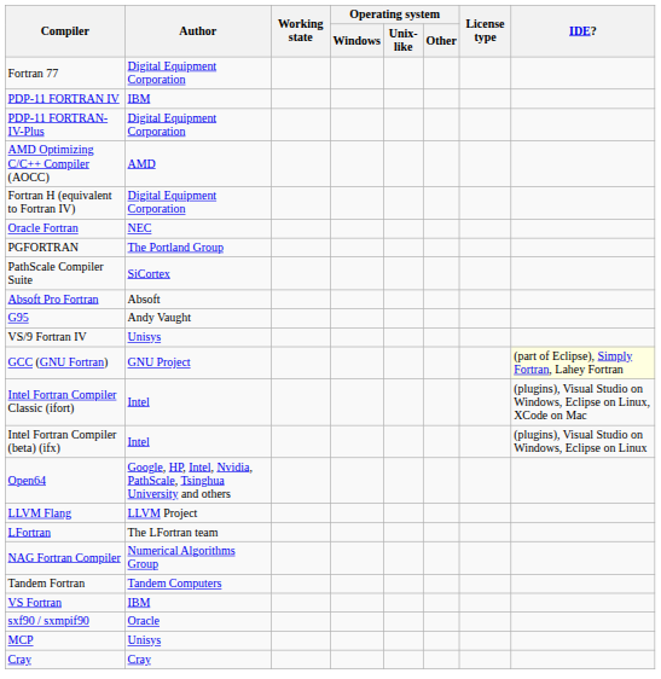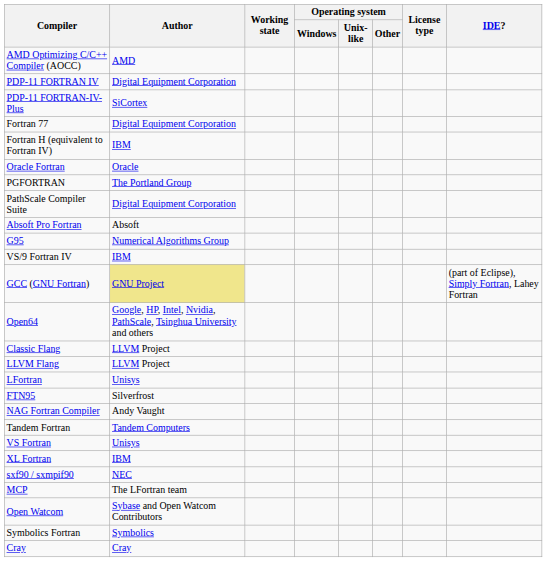rows swapped: AMD Optimizing C/C++ Compiler (AOCC) <-> Fortran 77
PDP-11 FORTRAN IV | Author: IBM -> Digital Equipment Corporation
PDP-11 FORTRAN-IV-Plus | Author: Digital Equipment Corporation -> SiCortex
Fortran H (equivalent to Fortran IV) | Author: Digital Equipment Corporation -> IBM
Oracle Fortran | Author: NEC -> Oracle
PathScale Compiler Suite | Author: SiCortex -> Digital Equipment Corporation
G95 | Author: Andy Vaught -> Numerical Algorithms Group
VS/9 Fortran IV | Author: Unisys -> IBM
GCC (GNU Fortran) | Author: no background -> khaki background
GCC (GNU Fortran) | IDE?: lightyellow background -> no background
- row: Intel Fortran Compiler Classic (ifort) | Intel | (plugins), Visual Studio on Windows, Eclipse on Linux, XCode on Mac
- row: Intel Fortran Compiler (beta) (ifx) | Intel | (plugins), Visual Studio on Windows, Eclipse on Linux
+ row: Classic Flang | LLVM Project
LFortran | Author: The LFortran team -> Unisys
+ row: FTN95 | Silverfrost
NAG Fortran Compiler | Author: Numerical Algorithms Group -> Andy Vaught
VS Fortran | Author: IBM -> Unisys
+ row: XL Fortran | IBM
sxf90 / sxmpif90 | Author: Oracle -> NEC
MCP | Author: Unisys -> The LFortran team
+ row: Open Watcom | Sybase and Open Watcom Contributors
+ row: Symbolics Fortran | Symbolics
